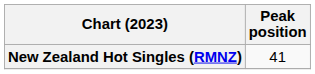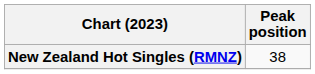New Zealand Hot Singles (RMNZ) | Peak position: 41 -> 38
